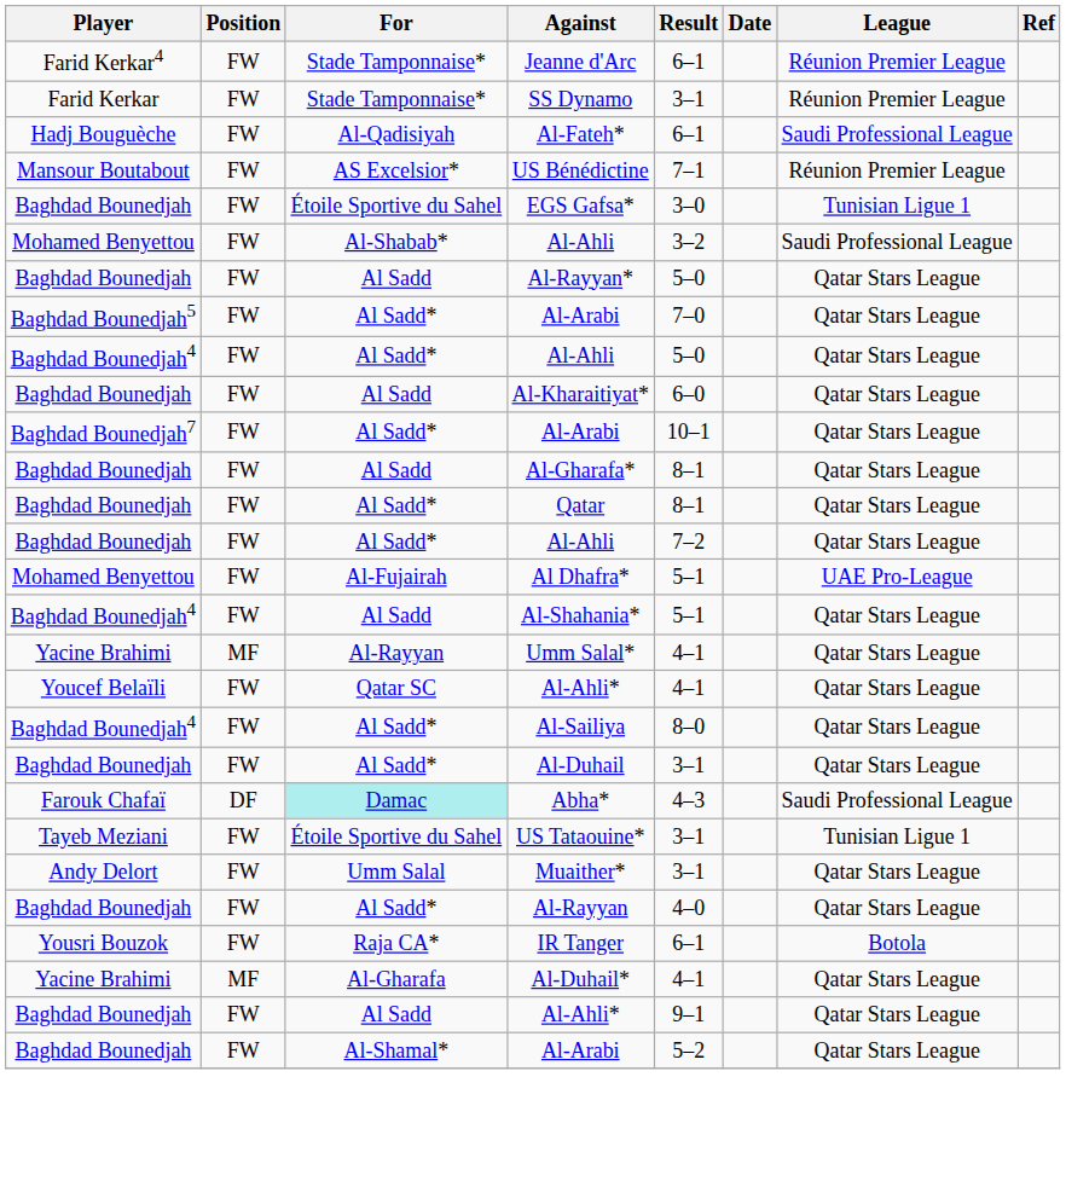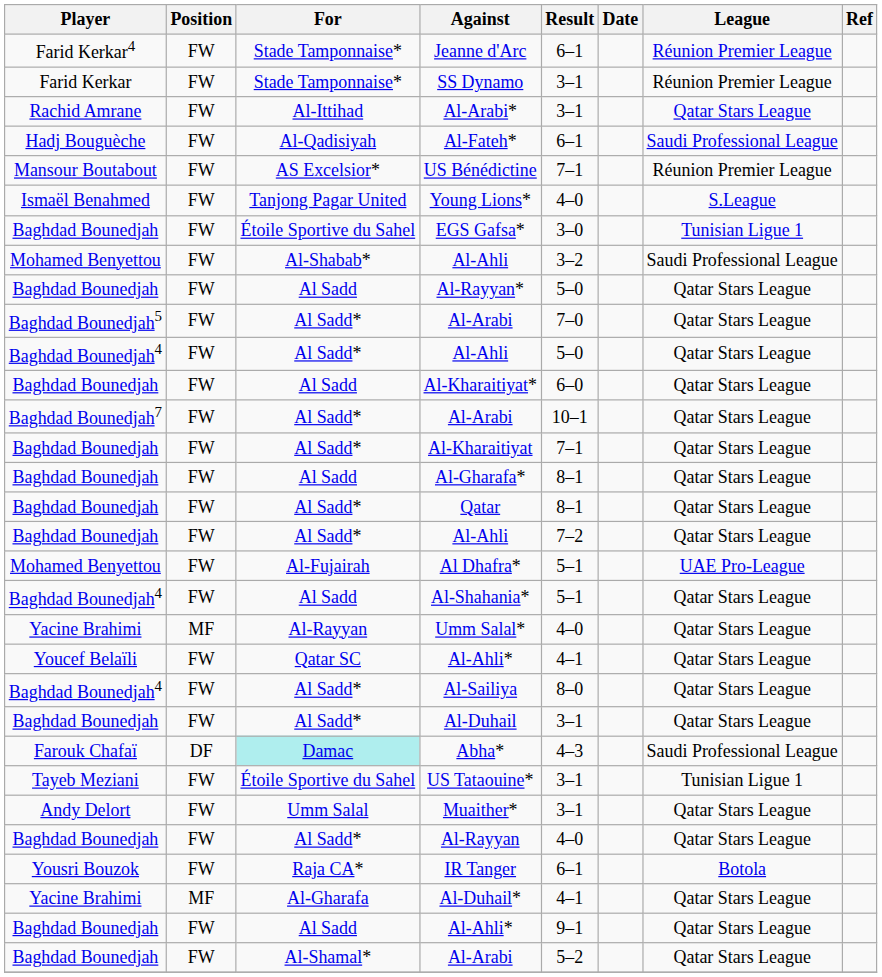+ row: Rachid Amrane | FW | Al-Ittihad | Al-Arabi* | 3–1 | Qatar Stars League
+ row: Ismaël Benahmed | FW | Tanjong Pagar United | Young Lions* | 4–0 | S.League
+ row: Baghdad Bounedjah | FW | Al Sadd* | Al-Kharaitiyat | 7–1 | Qatar Stars League
Umm Salal* | Result: 4–1 -> 4–0
